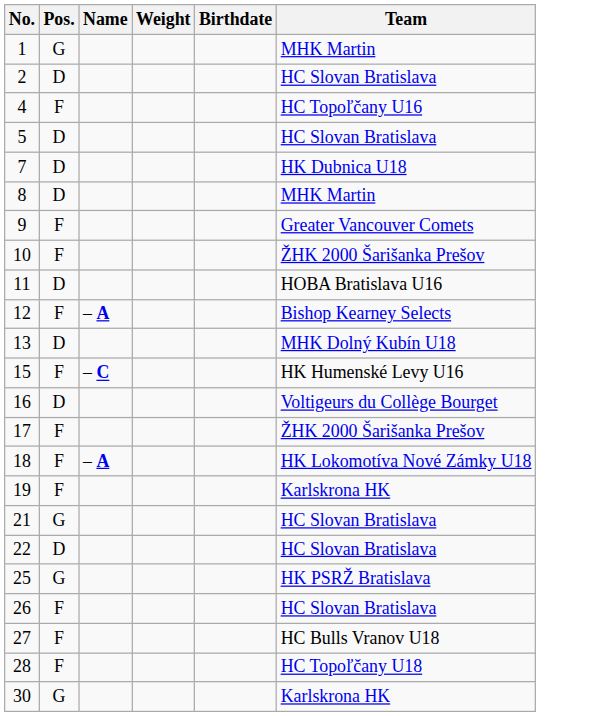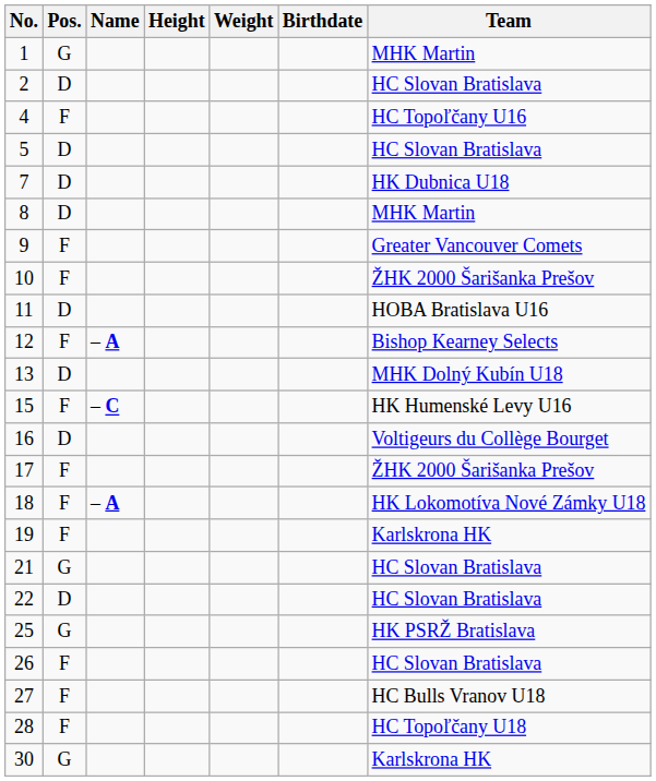+ column: Height
